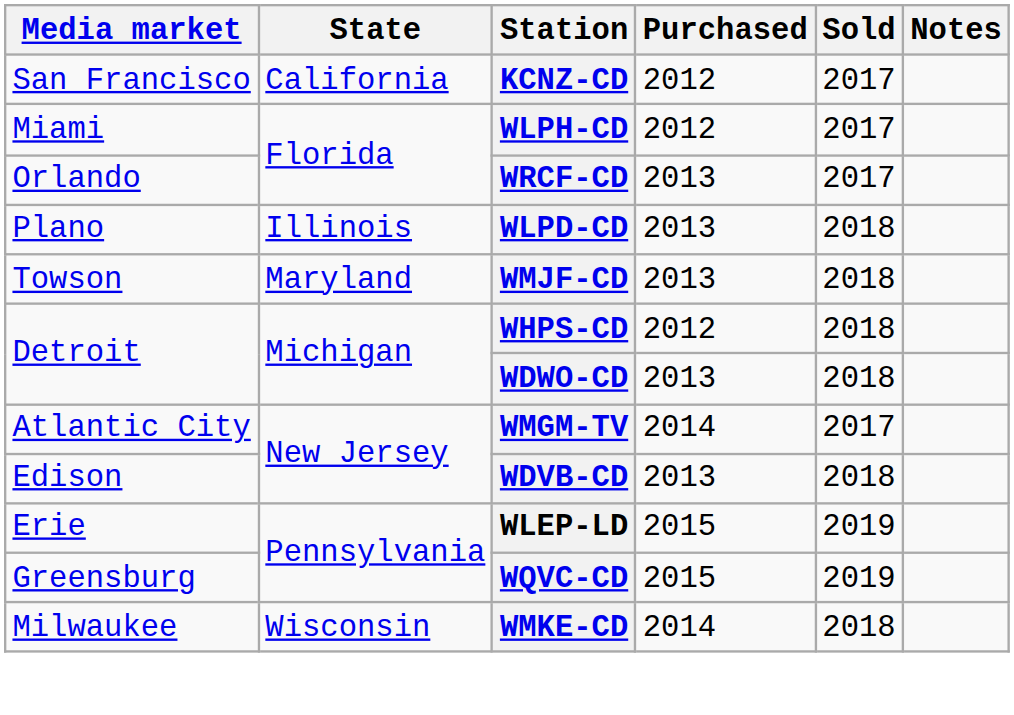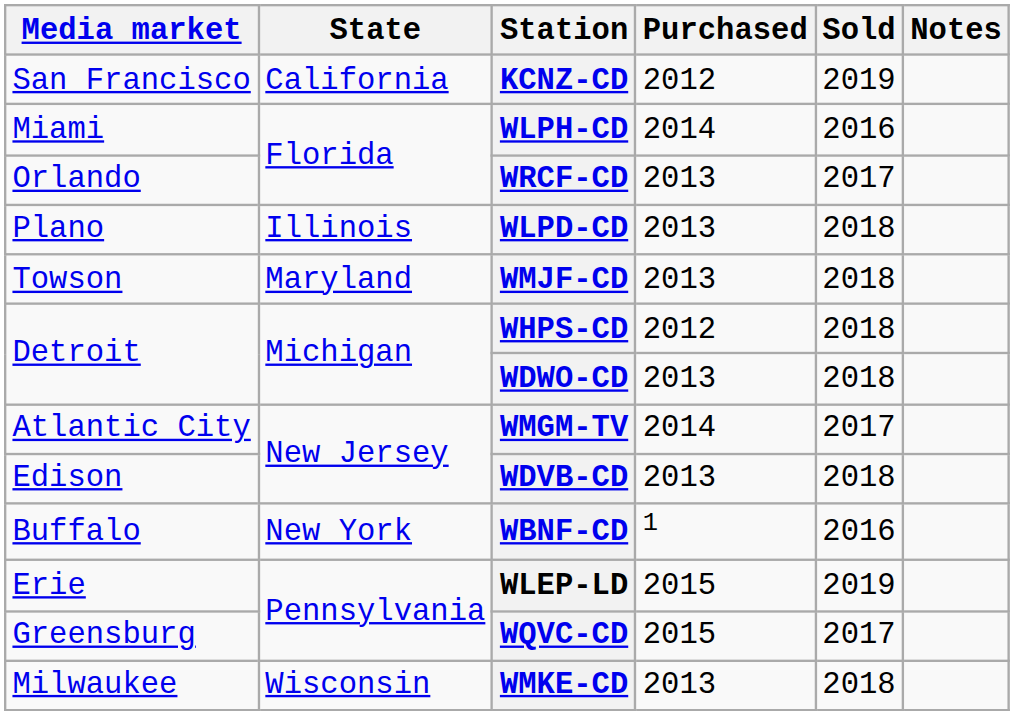KCNZ-CD | Sold: 2017 -> 2019
WLPH-CD | Purchased: 2012 -> 2014
WLPH-CD | Sold: 2017 -> 2016
+ row: Buffalo | New York | WBNF-CD | 1 | 2016
WQVC-CD | Sold: 2019 -> 2017
WMKE-CD | Purchased: 2014 -> 2013
